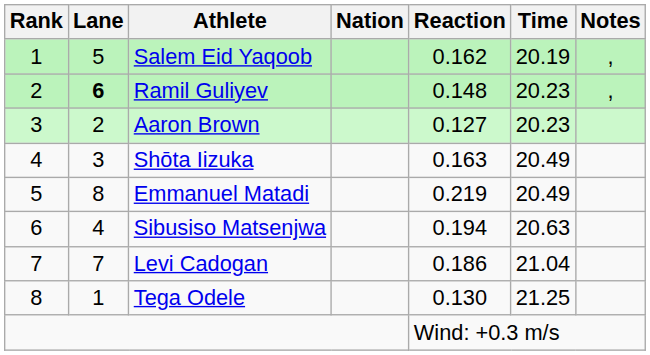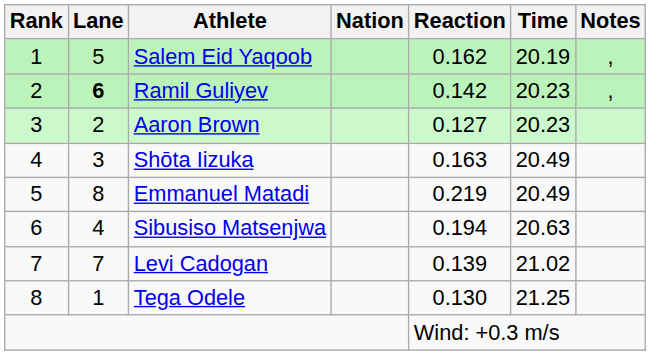Ramil Guliyev | Reaction: 0.148 -> 0.142
Levi Cadogan | Reaction: 0.186 -> 0.139
Levi Cadogan | Time: 21.04 -> 21.02
